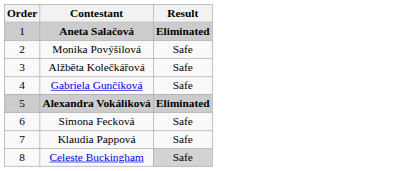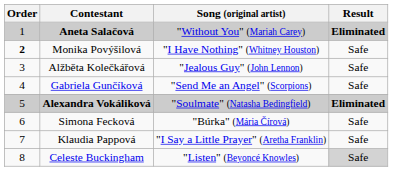+ column: Song (original artist) | "Without You" (Mariah Carey) | "I Have Nothing" (Whitney Houston) | "Jealous Guy" (John Lennon) | "Send Me an Angel" (Scorpions) | "Soulmate" (Natasha Bedingfield) | "Búrka" (Mária Čírová) | "I Say a Little Prayer" (Aretha Franklin) | "Listen" (Beyoncé Knowles)
Monika Povýšilová | Order: normal -> bold
